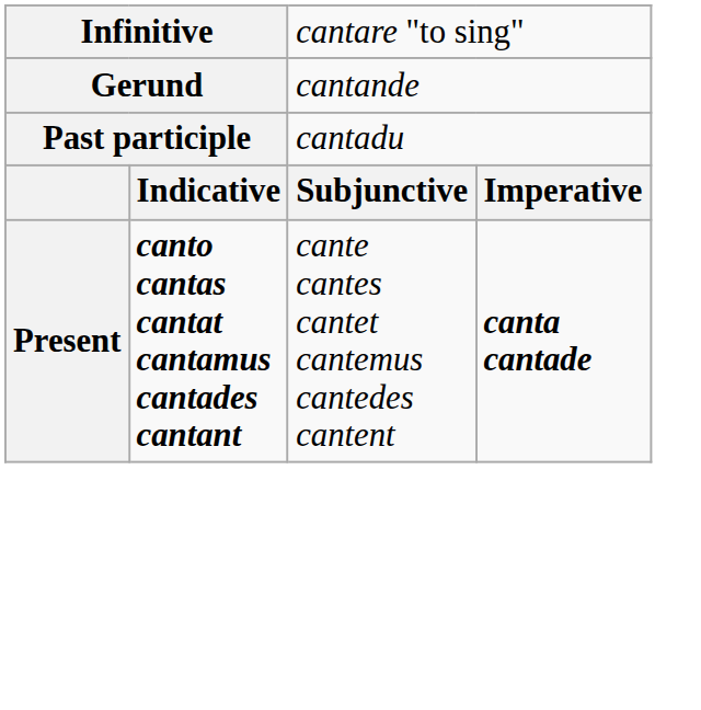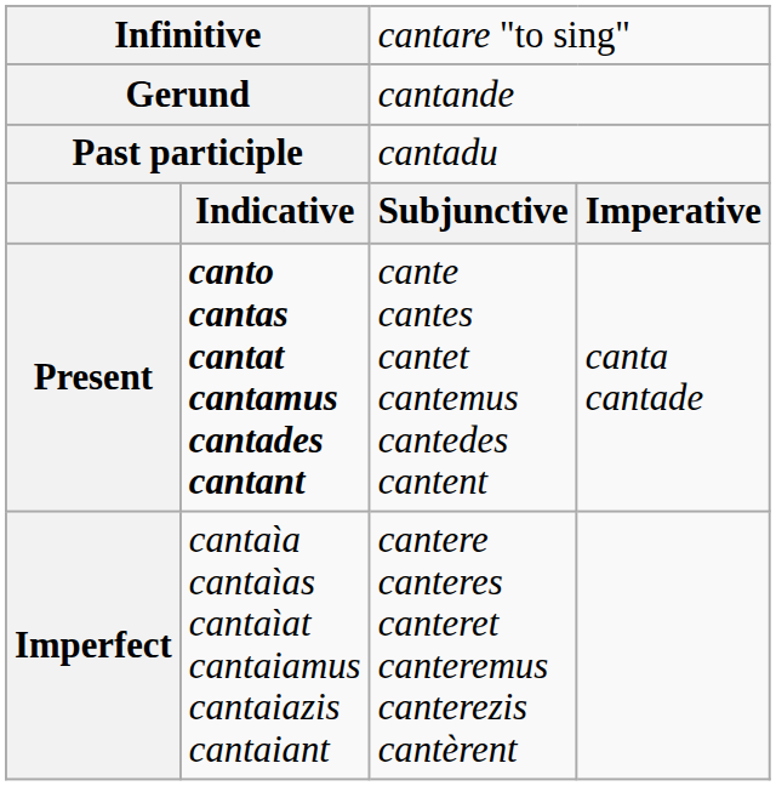Present | column 4: bold -> normal
+ row: Imperfect | cantaìa cantaìas cantaìat cantaiamus cantaiazis cantaiant | cantere canteres canteret canteremus canterezis cantèrent
